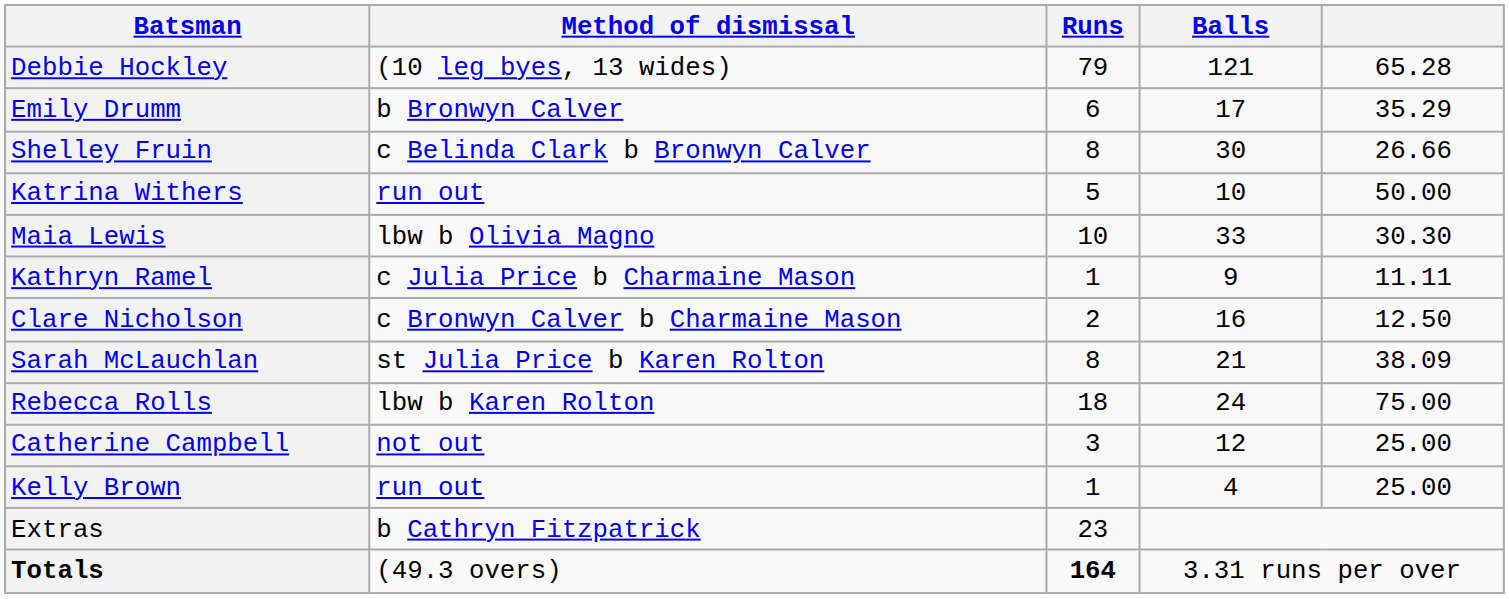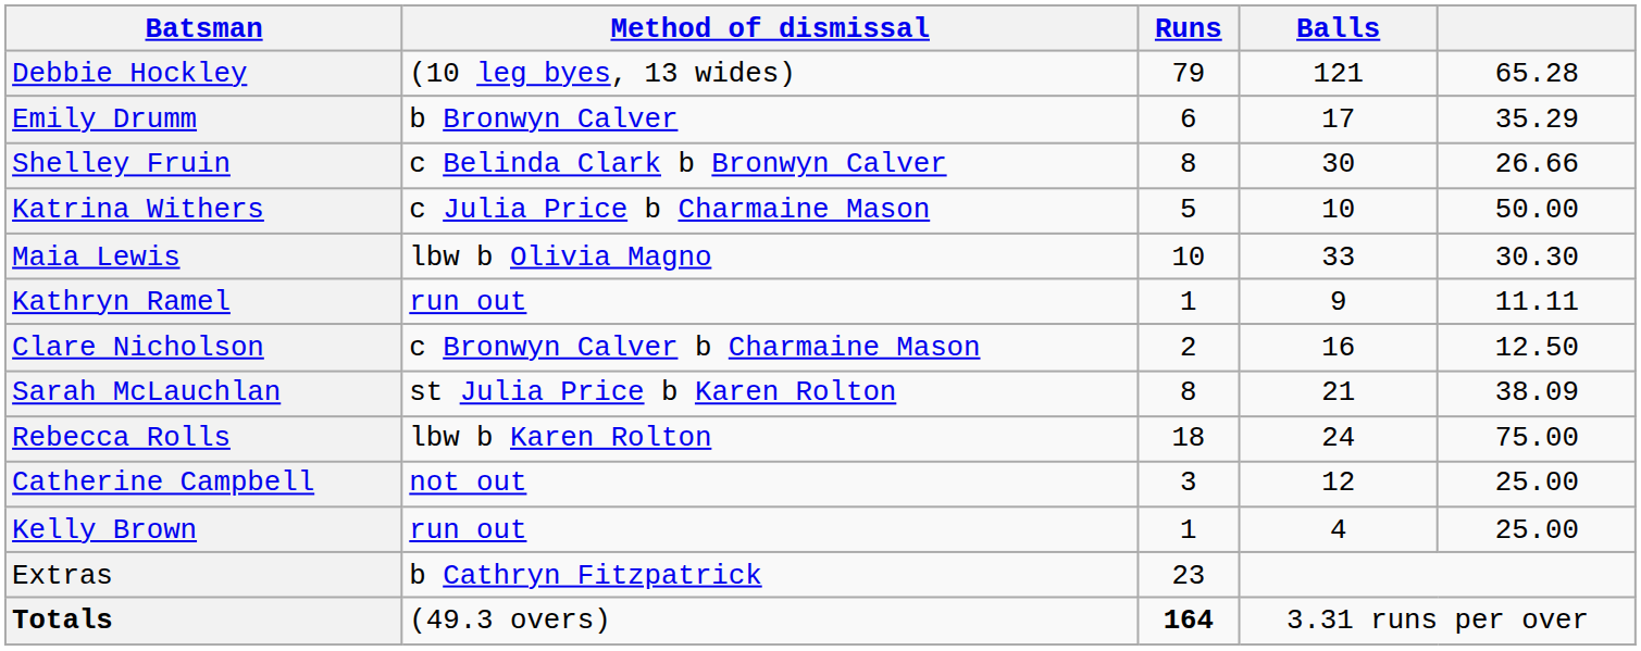Katrina Withers | Method of dismissal: run out -> c Julia Price b Charmaine Mason
Kathryn Ramel | Method of dismissal: c Julia Price b Charmaine Mason -> run out
